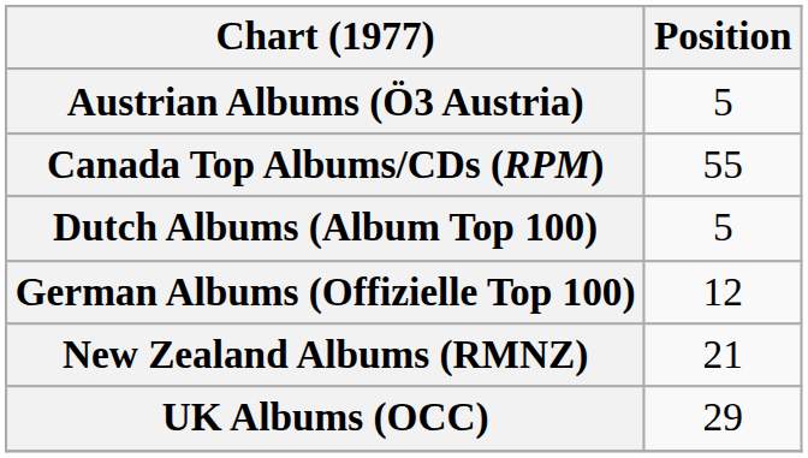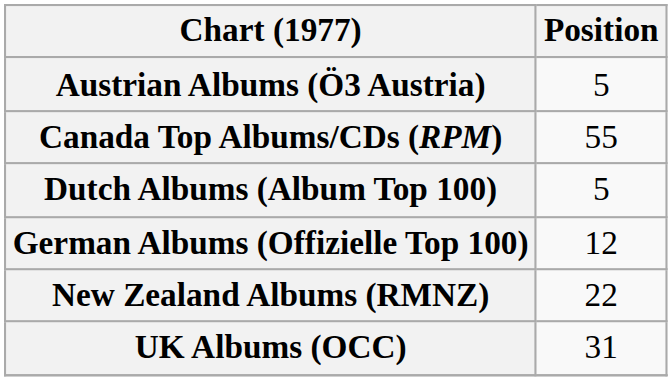New Zealand Albums (RMNZ) | Position: 21 -> 22
UK Albums (OCC) | Position: 29 -> 31
